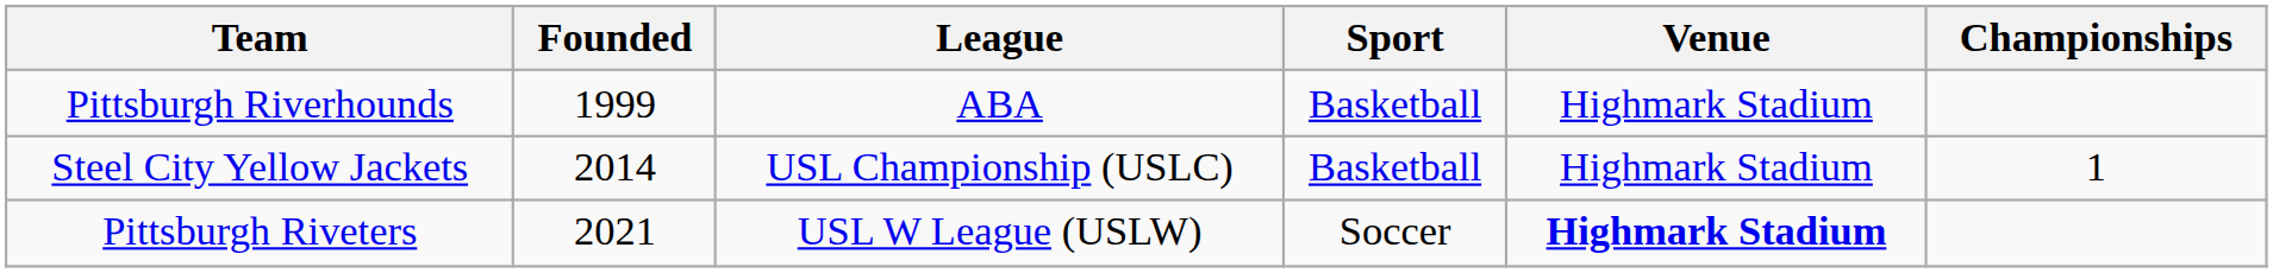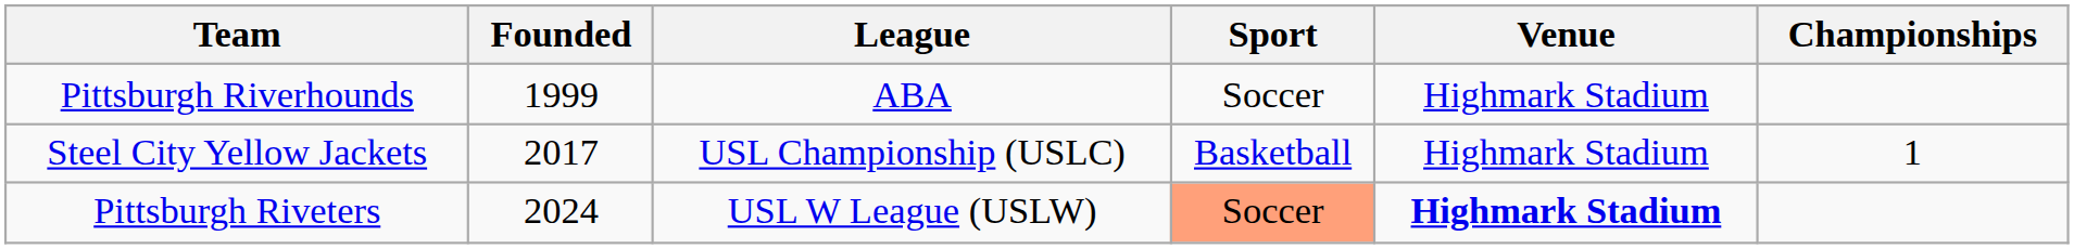Pittsburgh Riverhounds | Sport: Basketball -> Soccer
Steel City Yellow Jackets | Founded: 2014 -> 2017
Pittsburgh Riveters | Founded: 2021 -> 2024
Pittsburgh Riveters | Sport: no background -> lightsalmon background
